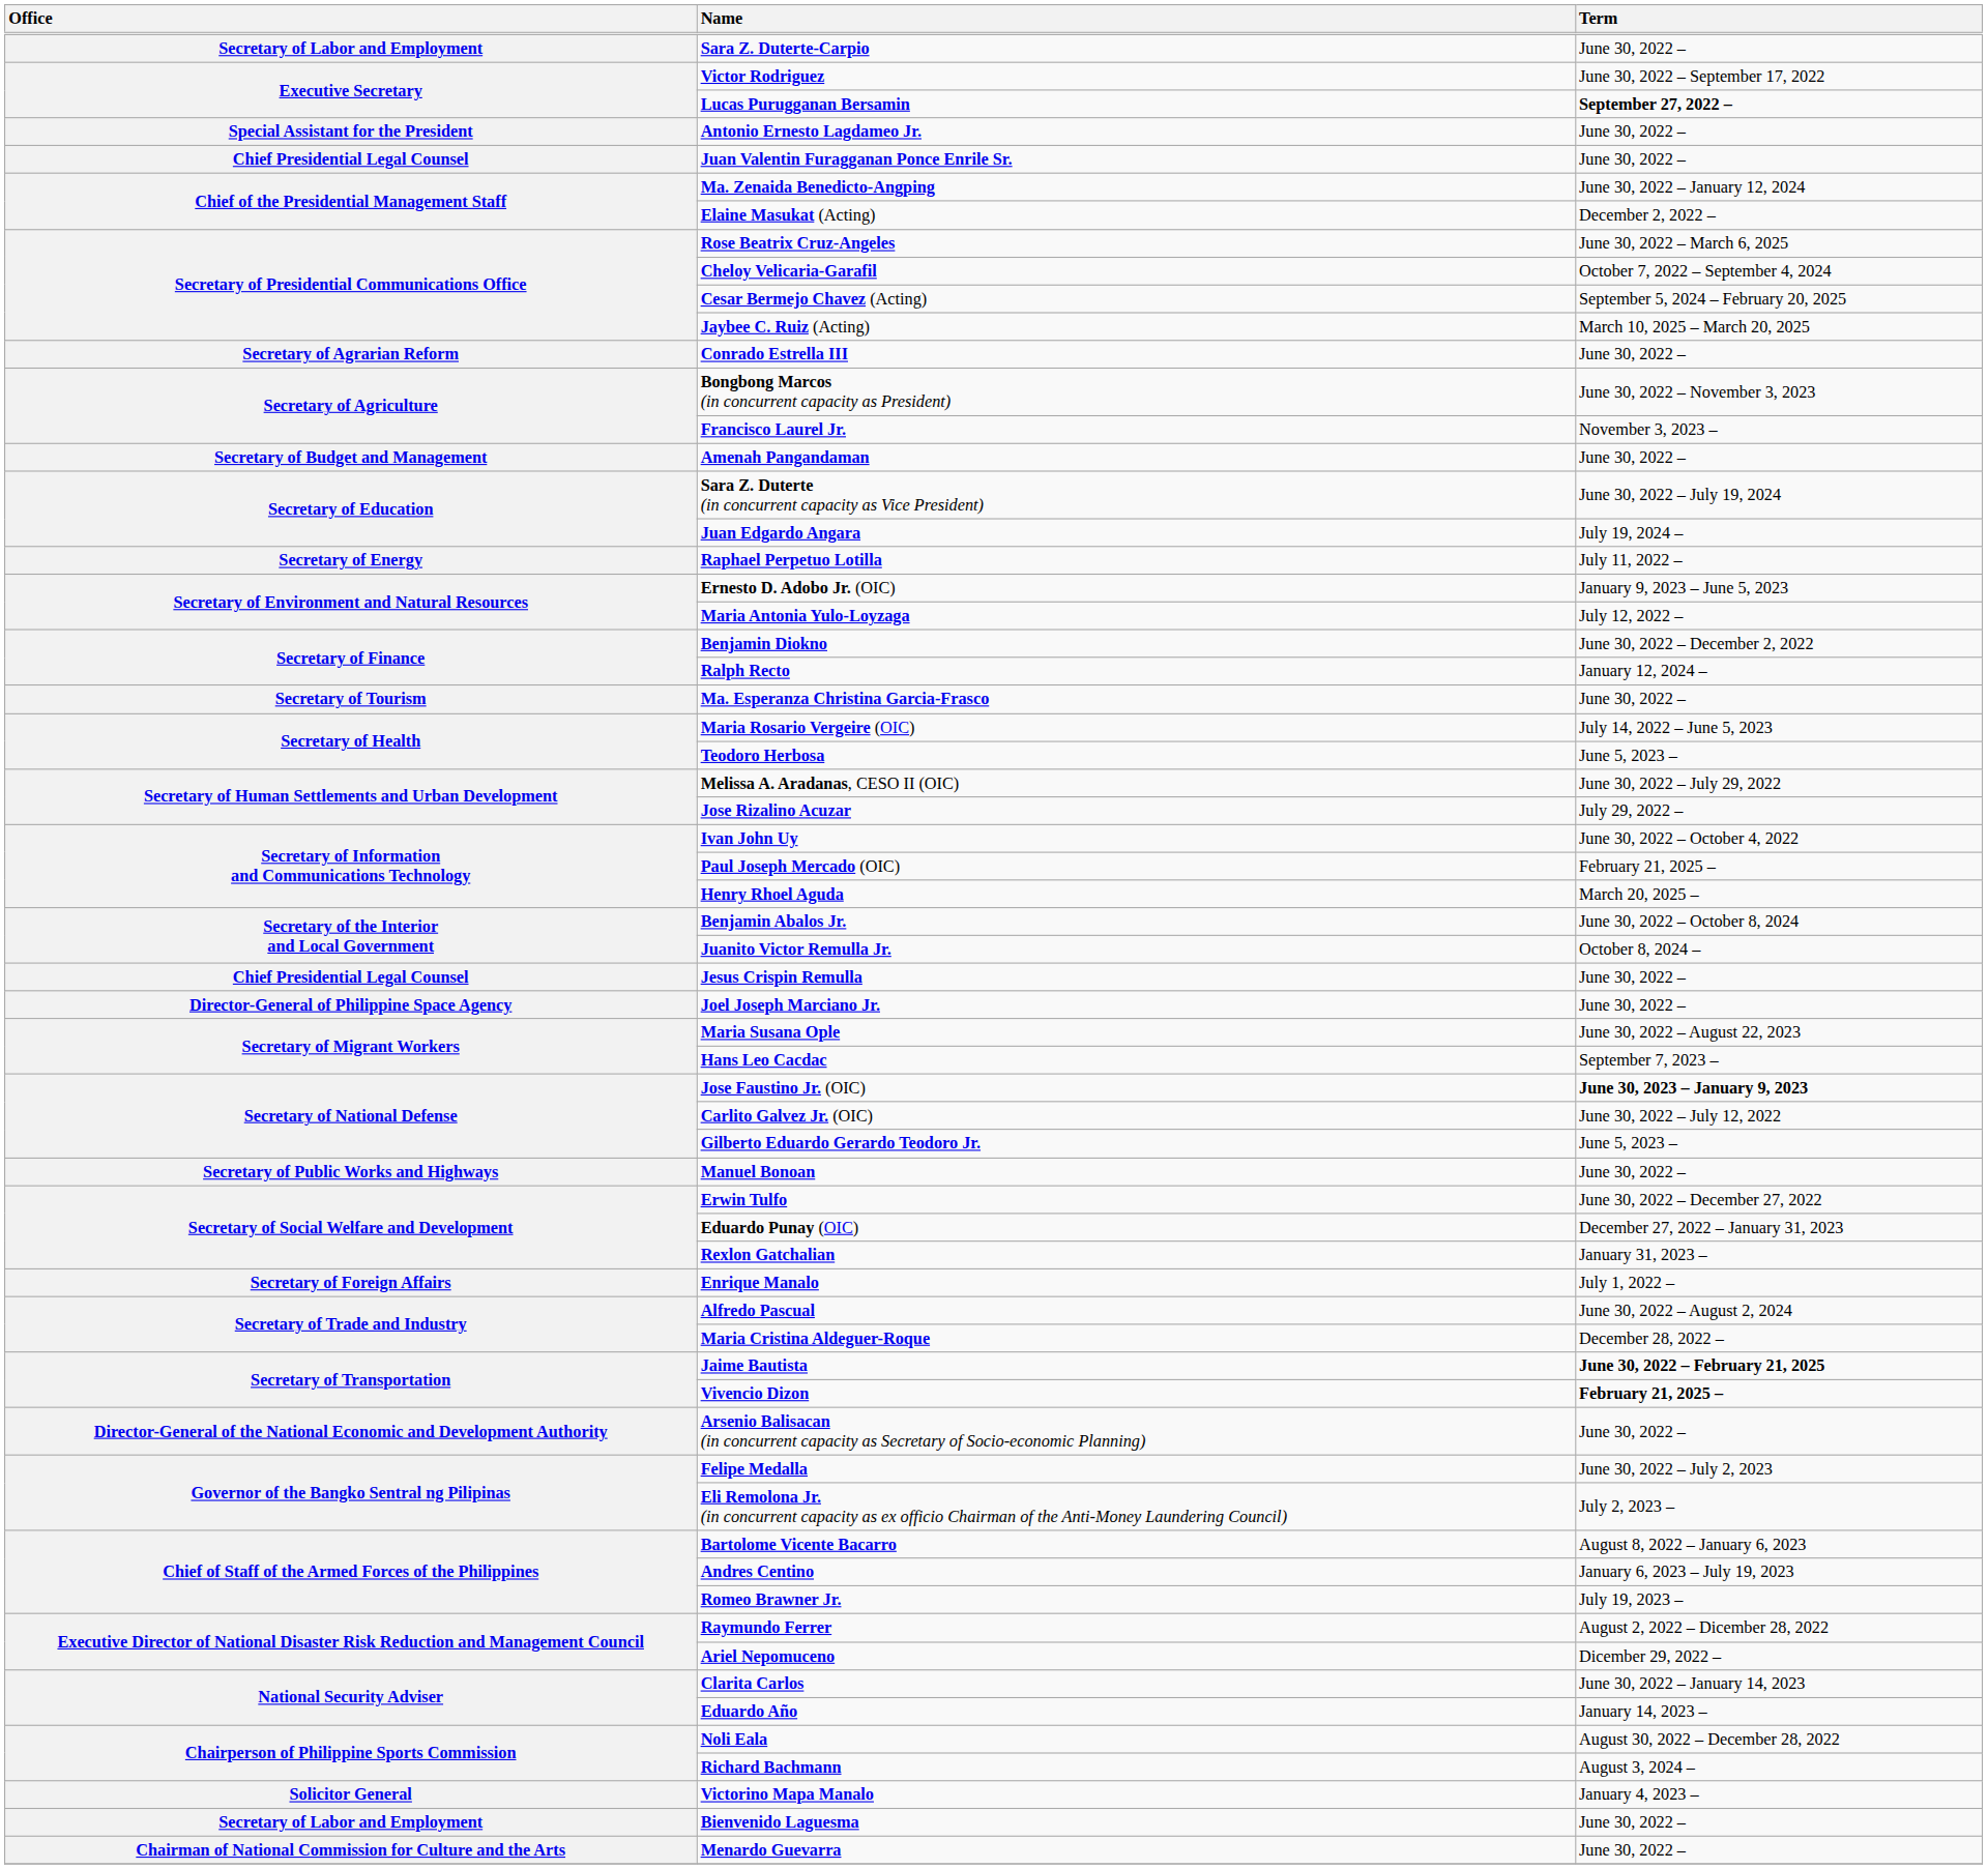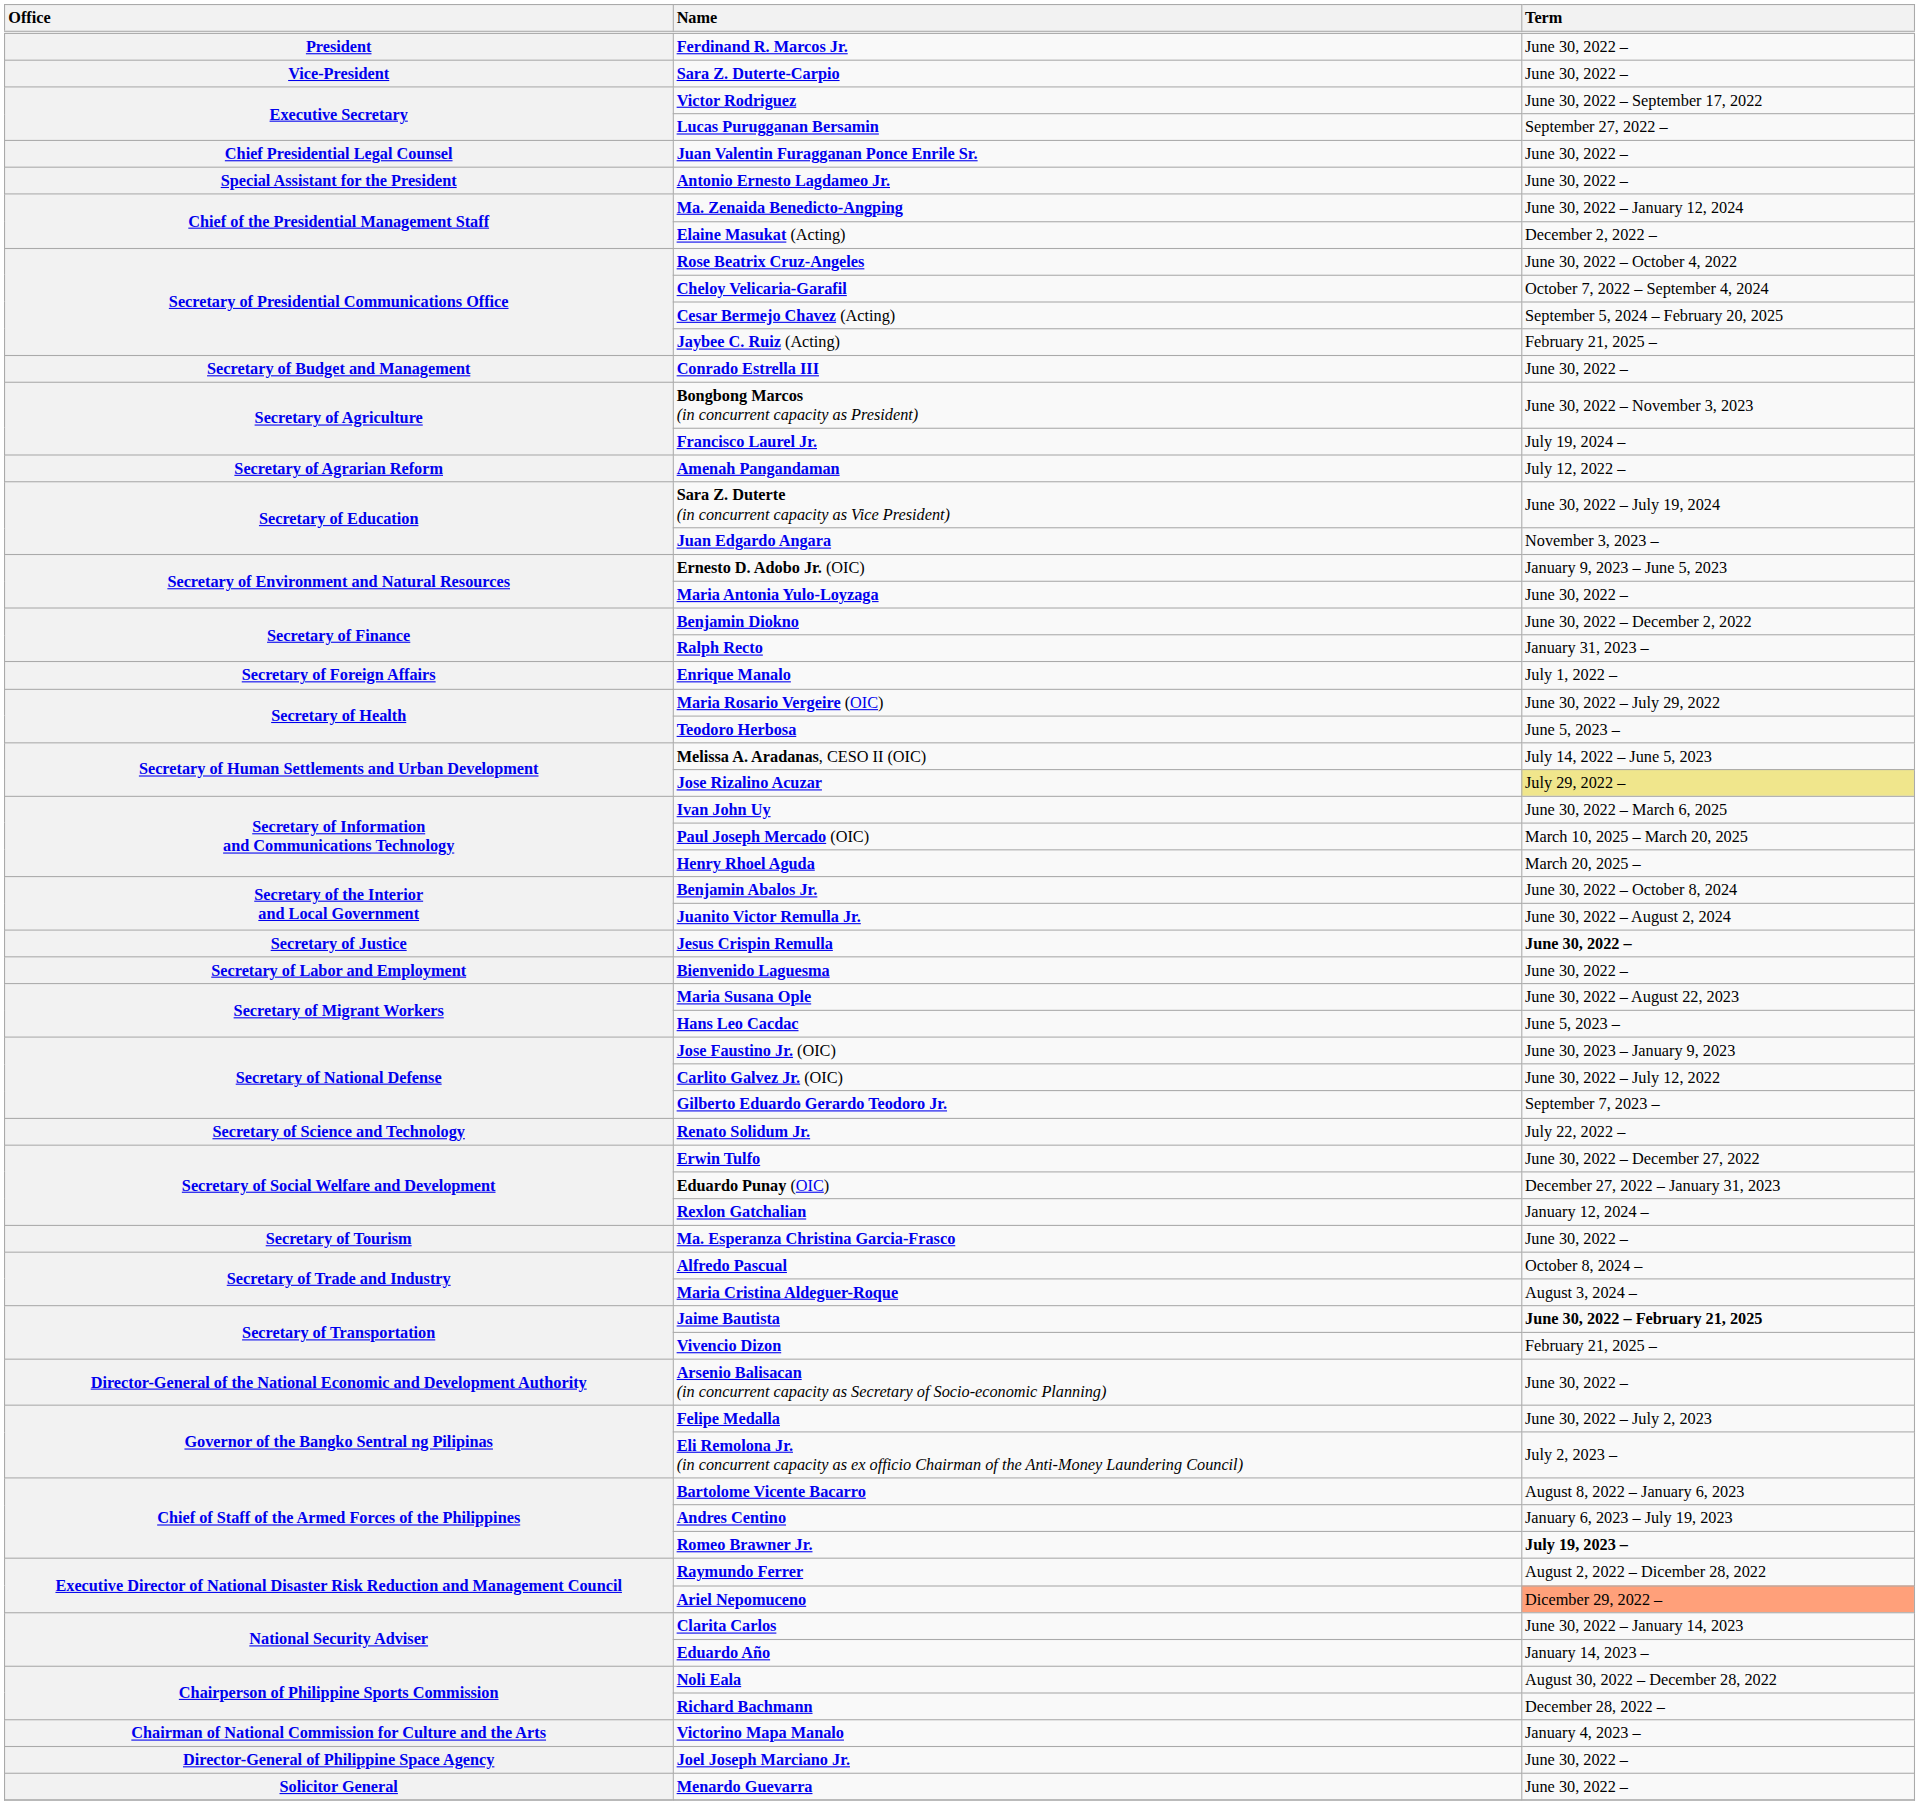+ row: President | Ferdinand R. Marcos Jr. | June 30, 2022 –
Sara Z. Duterte-Carpio | Office: Secretary of Labor and Employment -> Vice-President
Lucas Purugganan Bersamin | Term: bold -> normal
rows swapped: Antonio Ernesto Lagdameo Jr. <-> Juan Valentin Furagganan Ponce Enrile Sr.
Rose Beatrix Cruz-Angeles | Term: June 30, 2022 – March 6, 2025 -> June 30, 2022 – October 4, 2022
Jaybee C. Ruiz (Acting) | Term: March 10, 2025 – March 20, 2025 -> February 21, 2025 –
Conrado Estrella III | Office: Secretary of Agrarian Reform -> Secretary of Budget and Management
Francisco Laurel Jr. | Term: November 3, 2023 – -> July 19, 2024 –
Amenah Pangandaman | Office: Secretary of Budget and Management -> Secretary of Agrarian Reform
Amenah Pangandaman | Term: June 30, 2022 – -> July 12, 2022 –
Juan Edgardo Angara | Term: July 19, 2024 – -> November 3, 2023 –
- row: Secretary of Energy | Raphael Perpetuo Lotilla | July 11, 2022 –
Maria Antonia Yulo-Loyzaga | Term: July 12, 2022 – -> June 30, 2022 –
Ralph Recto | Term: January 12, 2024 – -> January 31, 2023 –
rows swapped: Enrique Manalo <-> Ma. Esperanza Christina Garcia-Frasco
Maria Rosario Vergeire (OIC) | Term: July 14, 2022 – June 5, 2023 -> June 30, 2022 – July 29, 2022
Melissa A. Aradanas, CESO II (OIC) | Term: June 30, 2022 – July 29, 2022 -> July 14, 2022 – June 5, 2023
Jose Rizalino Acuzar | Term: no background -> khaki background
Ivan John Uy | Term: June 30, 2022 – October 4, 2022 -> June 30, 2022 – March 6, 2025
Paul Joseph Mercado (OIC) | Term: February 21, 2025 – -> March 10, 2025 – March 20, 2025
Juanito Victor Remulla Jr. | Term: October 8, 2024 – -> June 30, 2022 – August 2, 2024
Jesus Crispin Remulla | Office: Chief Presidential Legal Counsel -> Secretary of Justice
Jesus Crispin Remulla | Term: normal -> bold
rows swapped: Bienvenido Laguesma <-> Joel Joseph Marciano Jr.
Hans Leo Cacdac | Term: September 7, 2023 – -> June 5, 2023 –
Jose Faustino Jr. (OIC) | Term: bold -> normal
Gilberto Eduardo Gerardo Teodoro Jr. | Term: June 5, 2023 – -> September 7, 2023 –
- row: Secretary of Public Works and Highways | Manuel Bonoan | June 30, 2022 –
+ row: Secretary of Science and Technology | Renato Solidum Jr. | July 22, 2022 –
Rexlon Gatchalian | Term: January 31, 2023 – -> January 12, 2024 –
Alfredo Pascual | Term: June 30, 2022 – August 2, 2024 -> October 8, 2024 –
Maria Cristina Aldeguer-Roque | Term: December 28, 2022 – -> August 3, 2024 –
Vivencio Dizon | Term: bold -> normal
Romeo Brawner Jr. | Term: normal -> bold
Ariel Nepomuceno | Term: no background -> lightsalmon background
Richard Bachmann | Term: August 3, 2024 – -> December 28, 2022 –
Victorino Mapa Manalo | Office: Solicitor General -> Chairman of National Commission for Culture and the Arts
Menardo Guevarra | Office: Chairman of National Commission for Culture and the Arts -> Solicitor General
